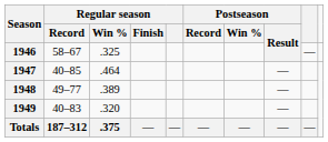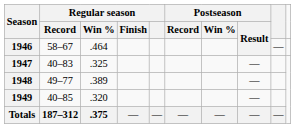1946 | Regular season / Win %: .325 -> .464
1947 | Regular season / Record: 40–85 -> 40–83
1947 | Regular season / Win %: .464 -> .325
1949 | Regular season / Record: 40–83 -> 40–85
